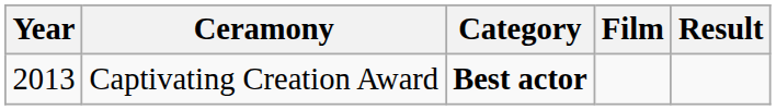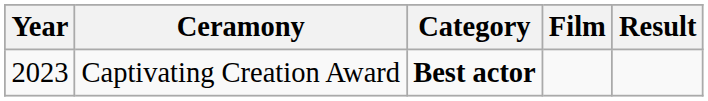Captivating Creation Award | Year: 2013 -> 2023
